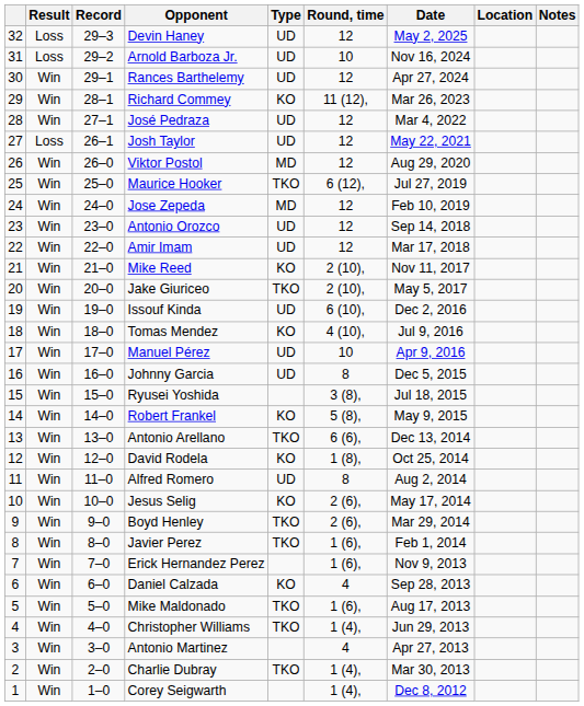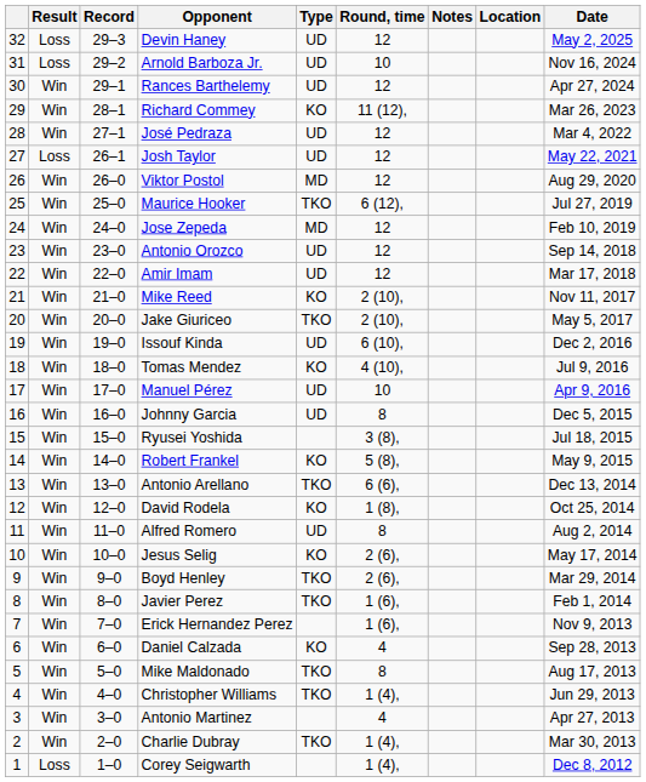columns swapped: Date <-> Notes
Mike Maldonado | Round, time: 1 (6), -> 8
Corey Seigwarth | Result: Win -> Loss
